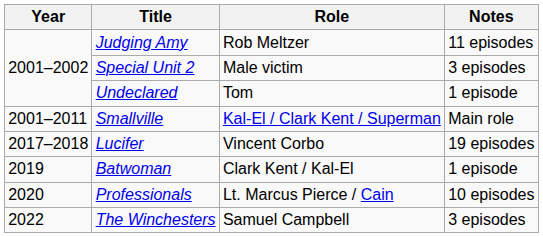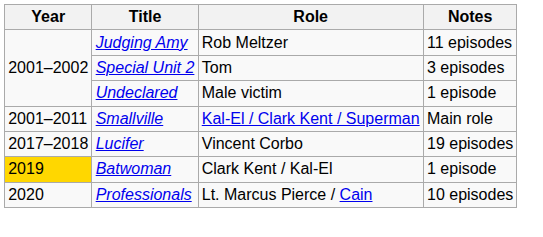Special Unit 2 | Role: Male victim -> Tom
Undeclared | Role: Tom -> Male victim
Batwoman | Year: no background -> gold background
- row: 2022 | The Winchesters | Samuel Campbell | 3 episodes
